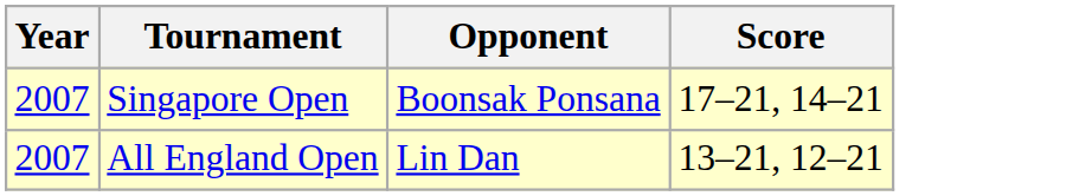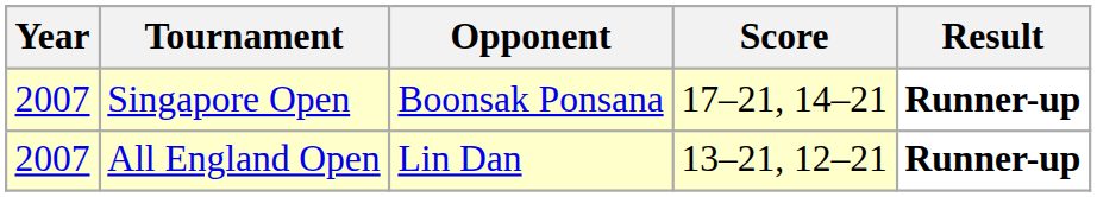+ column: Result | Runner-up | Runner-up
